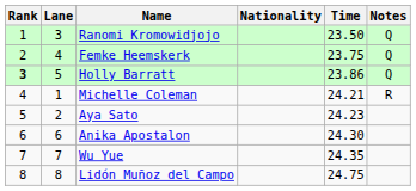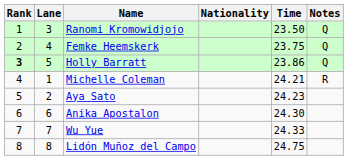Wu Yue | Time: 24.35 -> 24.33
